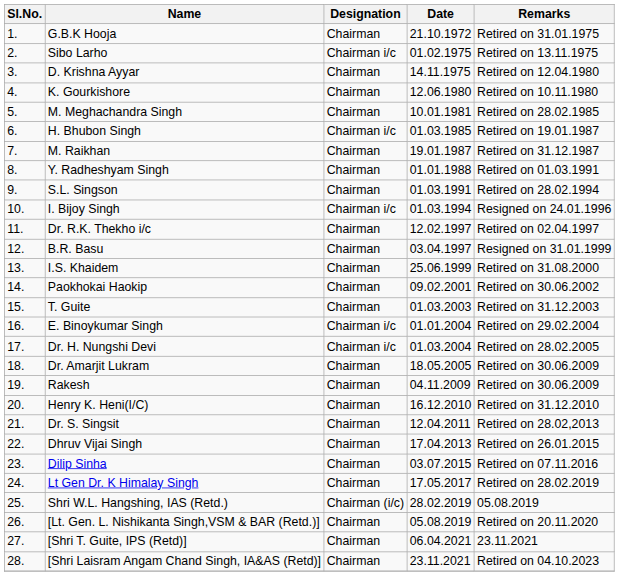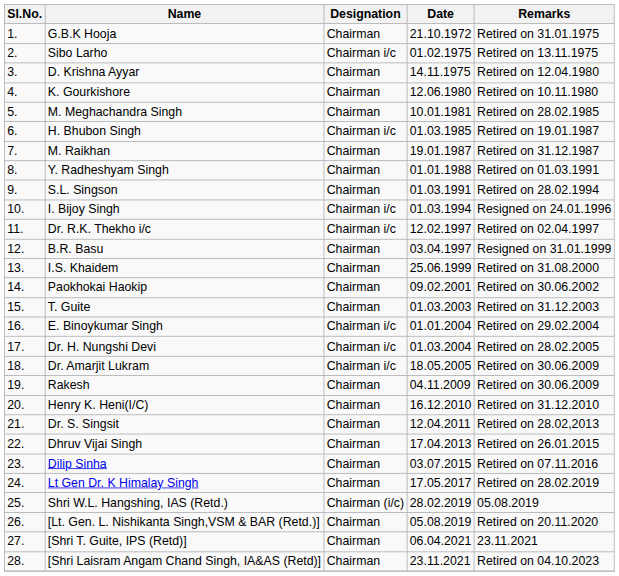Dr. R.K. Thekho i/c | Designation: Chairman -> Chairman i/c
Dr. Amarjit Lukram | Designation: Chairman -> Chairman i/c
